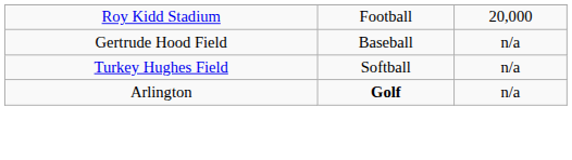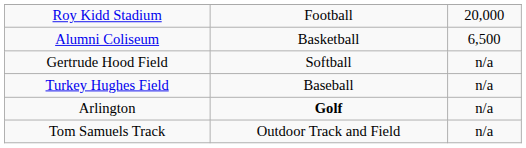+ row: Alumni Coliseum | Basketball | 6,500
Gertrude Hood Field | column 2: Baseball -> Softball
Turkey Hughes Field | column 2: Softball -> Baseball
+ row: Tom Samuels Track | Outdoor Track and Field | n/a
